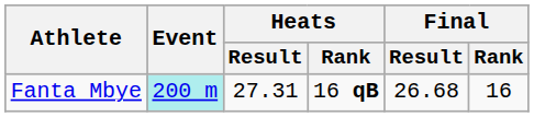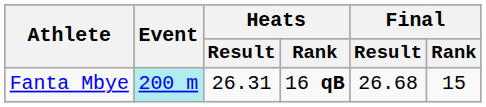Fanta Mbye | Heats / Result: 27.31 -> 26.31
Fanta Mbye | Final / Rank: 16 -> 15
